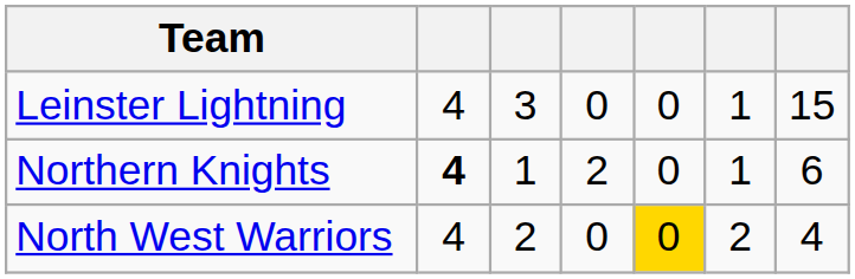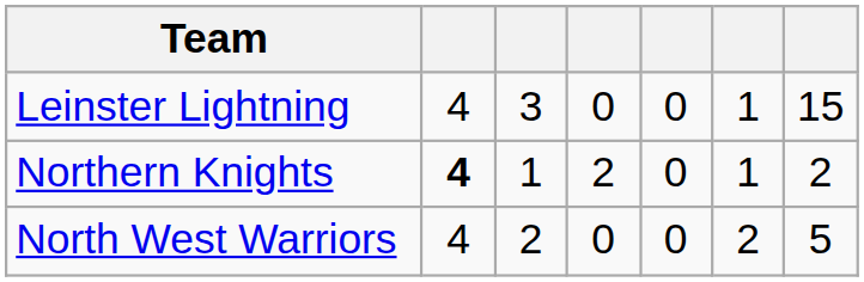Northern Knights | column 7: 6 -> 2
North West Warriors | column 5: gold background -> no background
North West Warriors | column 7: 4 -> 5
